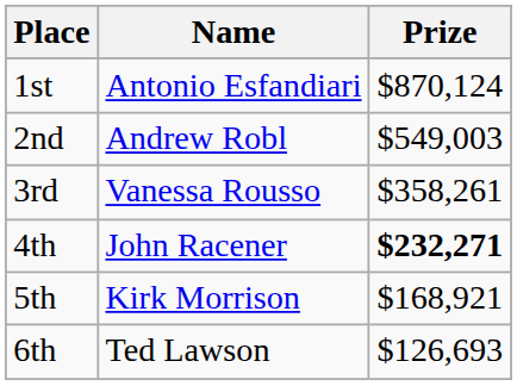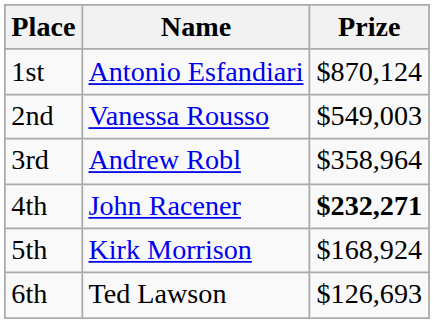2nd | Name: Andrew Robl -> Vanessa Rousso
3rd | Name: Vanessa Rousso -> Andrew Robl
3rd | Prize: $358,261 -> $358,964
5th | Prize: $168,921 -> $168,924
